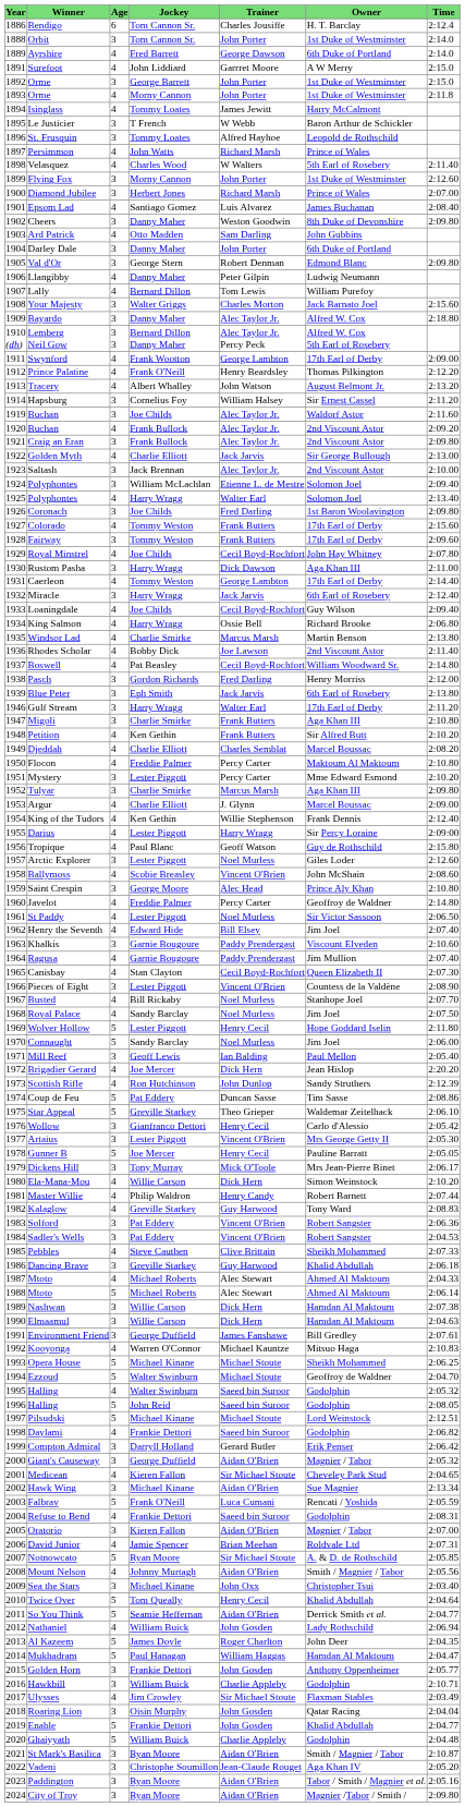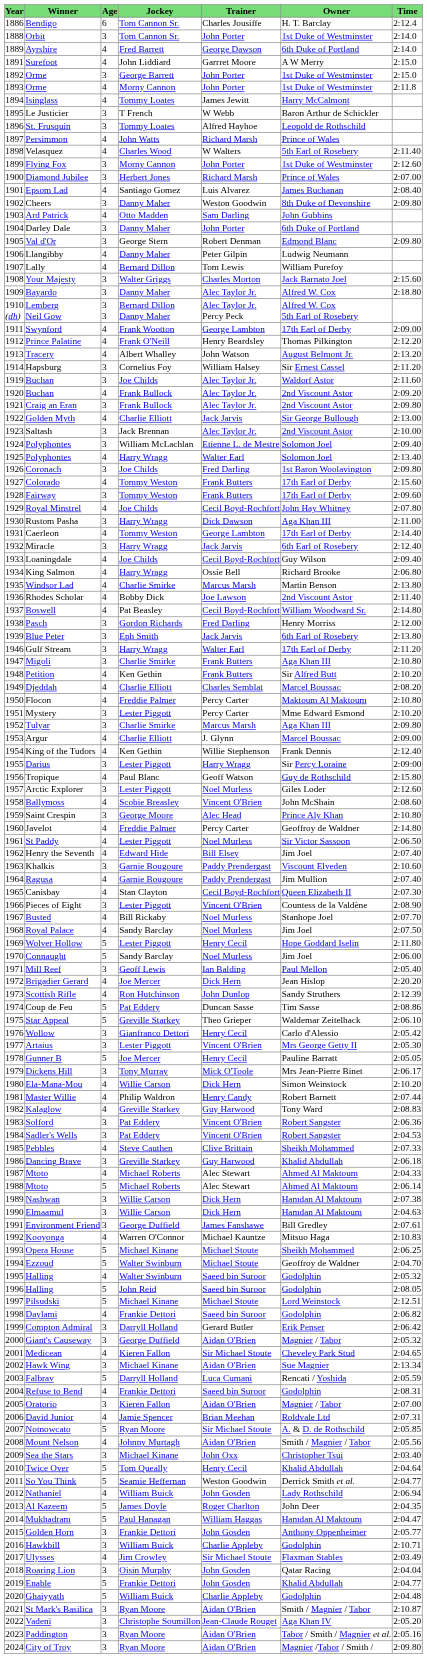Darius | Age: 4 -> 3
Falbrav | Jockey: Frank O'Neill -> Darryll Holland
So You Think | Trainer: Aidan O'Brien -> Weston Goodwin
